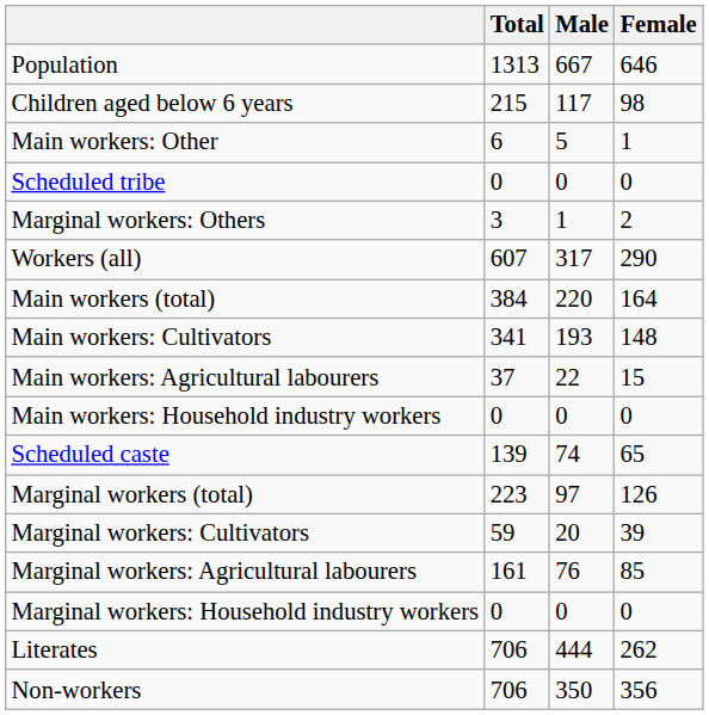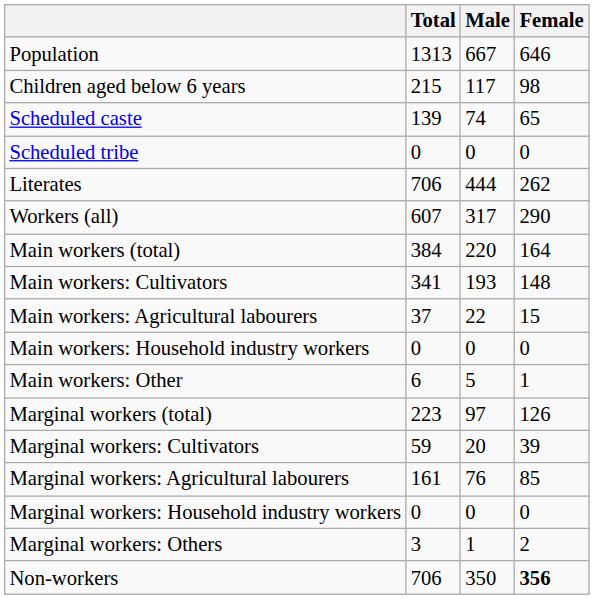rows swapped: Scheduled caste <-> Main workers: Other
rows swapped: Literates <-> Marginal workers: Others
Non-workers | Female: normal -> bold
